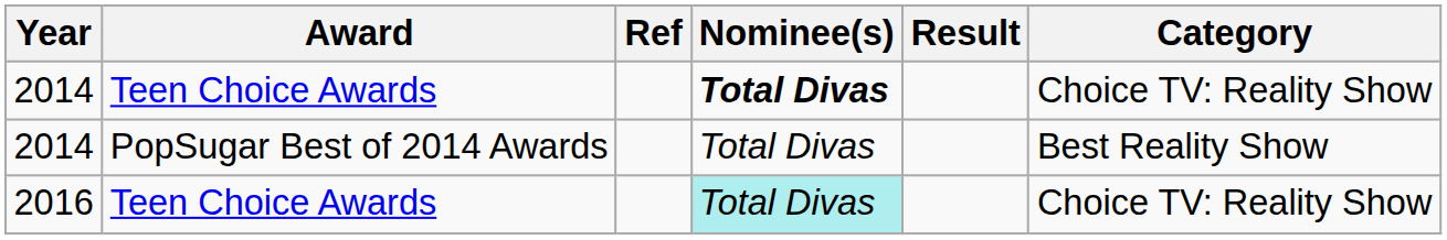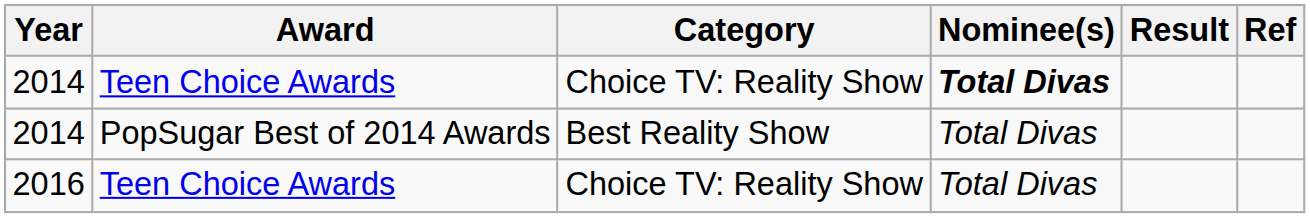columns swapped: Category <-> Ref
2016 | Nominee(s): paleturquoise background -> no background
